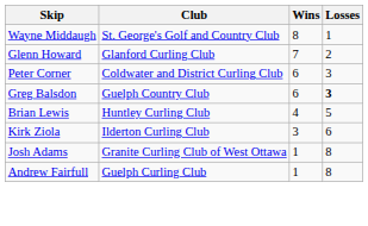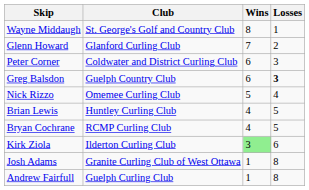+ row: Nick Rizzo | Omemee Curling Club | 5 | 4
+ row: Bryan Cochrane | RCMP Curling Club | 4 | 5
Kirk Ziola | Wins: no background -> lightgreen background
